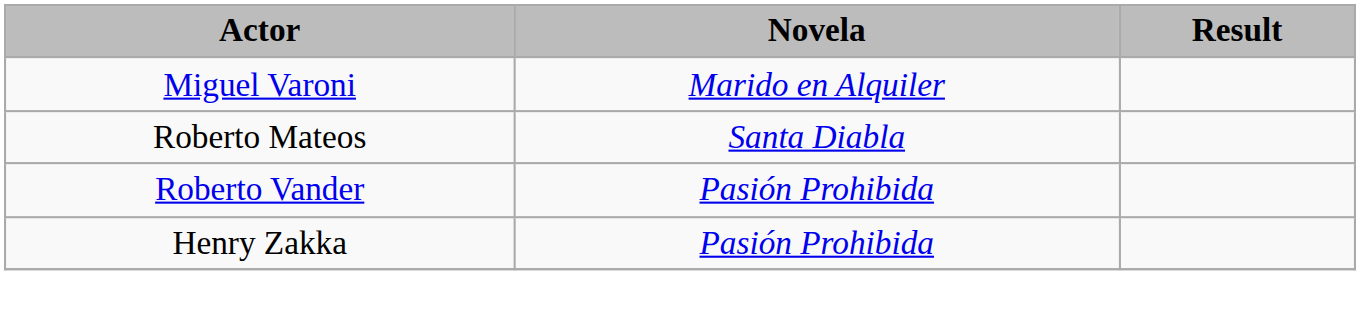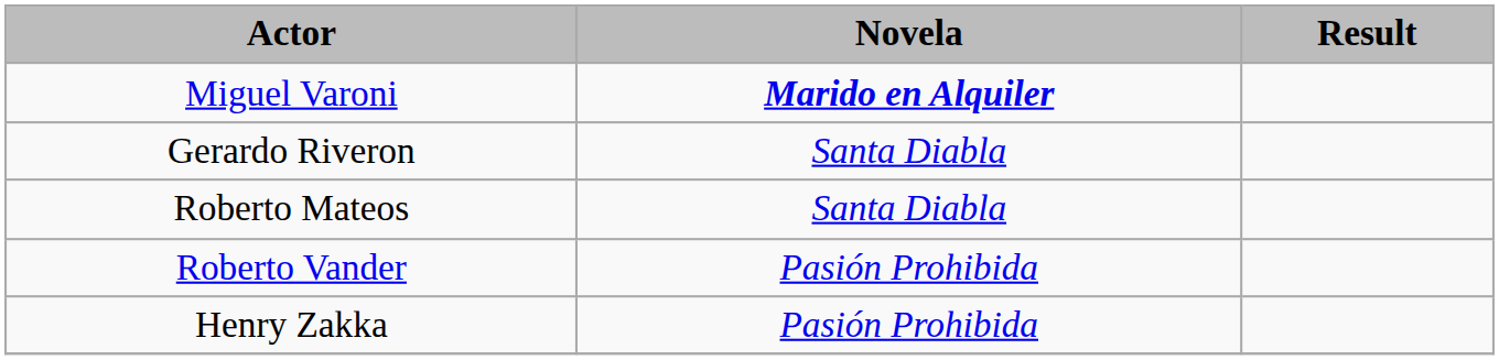Miguel Varoni | Novela: normal -> bold
+ row: Gerardo Riveron | Santa Diabla
